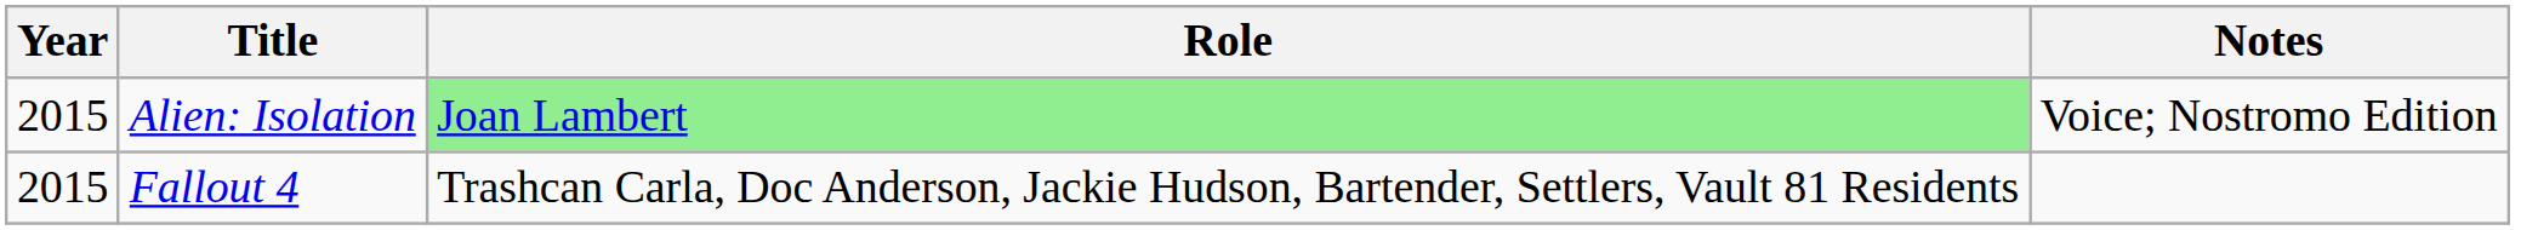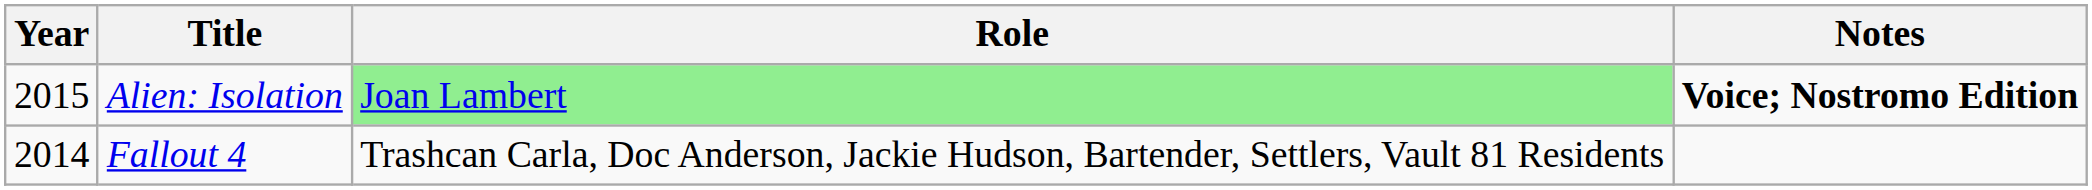Alien: Isolation | Notes: normal -> bold
Fallout 4 | Year: 2015 -> 2014
